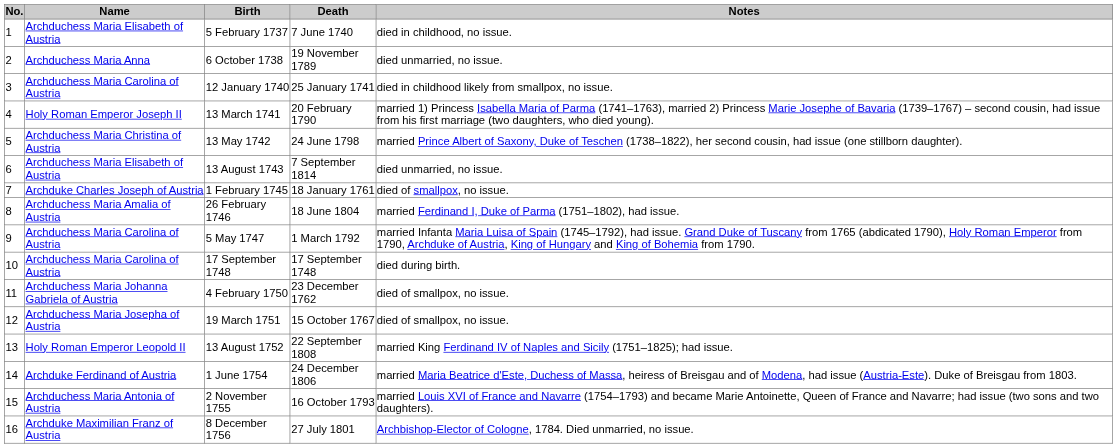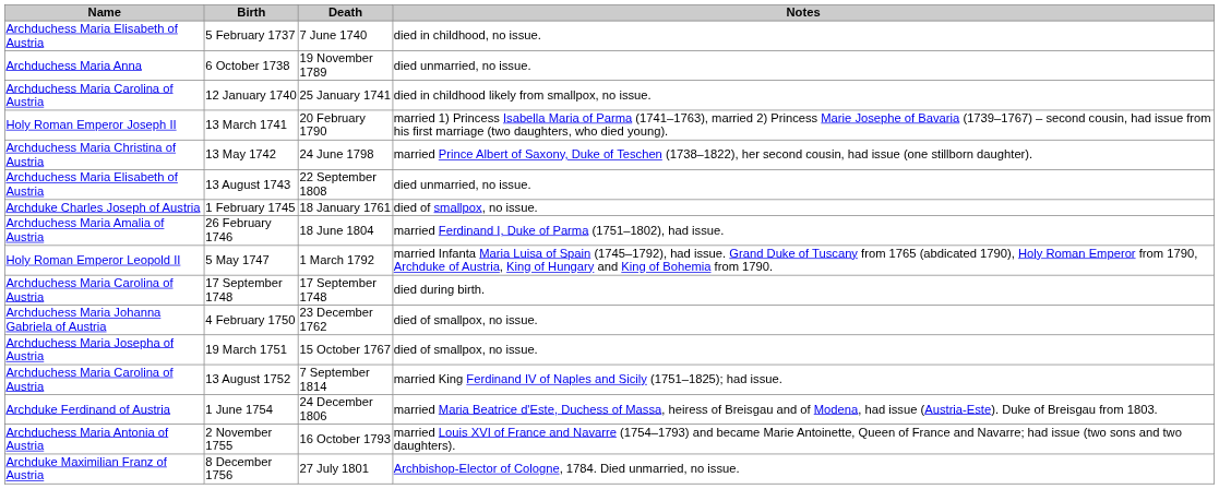- column: No. | 1 | 2 | 3 | 4 | 5 | 6 | 7 | 8 | 9 | 10 | 11 | 12 | 13 | 14 | 15 | 16
13 August 1743 | Death: 7 September 1814 -> 22 September 1808
5 May 1747 | Name: Archduchess Maria Carolina of Austria -> Holy Roman Emperor Leopold II
13 August 1752 | Name: Holy Roman Emperor Leopold II -> Archduchess Maria Carolina of Austria
13 August 1752 | Death: 22 September 1808 -> 7 September 1814
